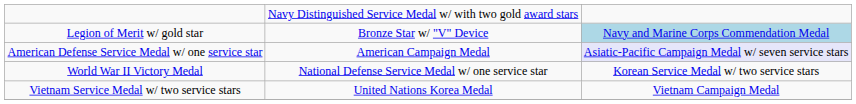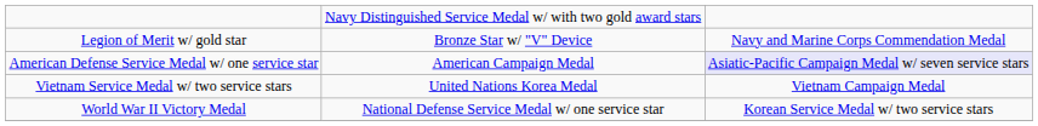Legion of Merit w/ gold star | column 3: lightblue background -> no background
rows swapped: World War II Victory Medal <-> Vietnam Service Medal w/ two service stars
